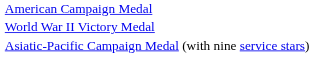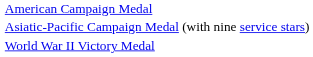rows swapped: Asiatic-Pacific Campaign Medal (with nine service stars) <-> World War II Victory Medal
